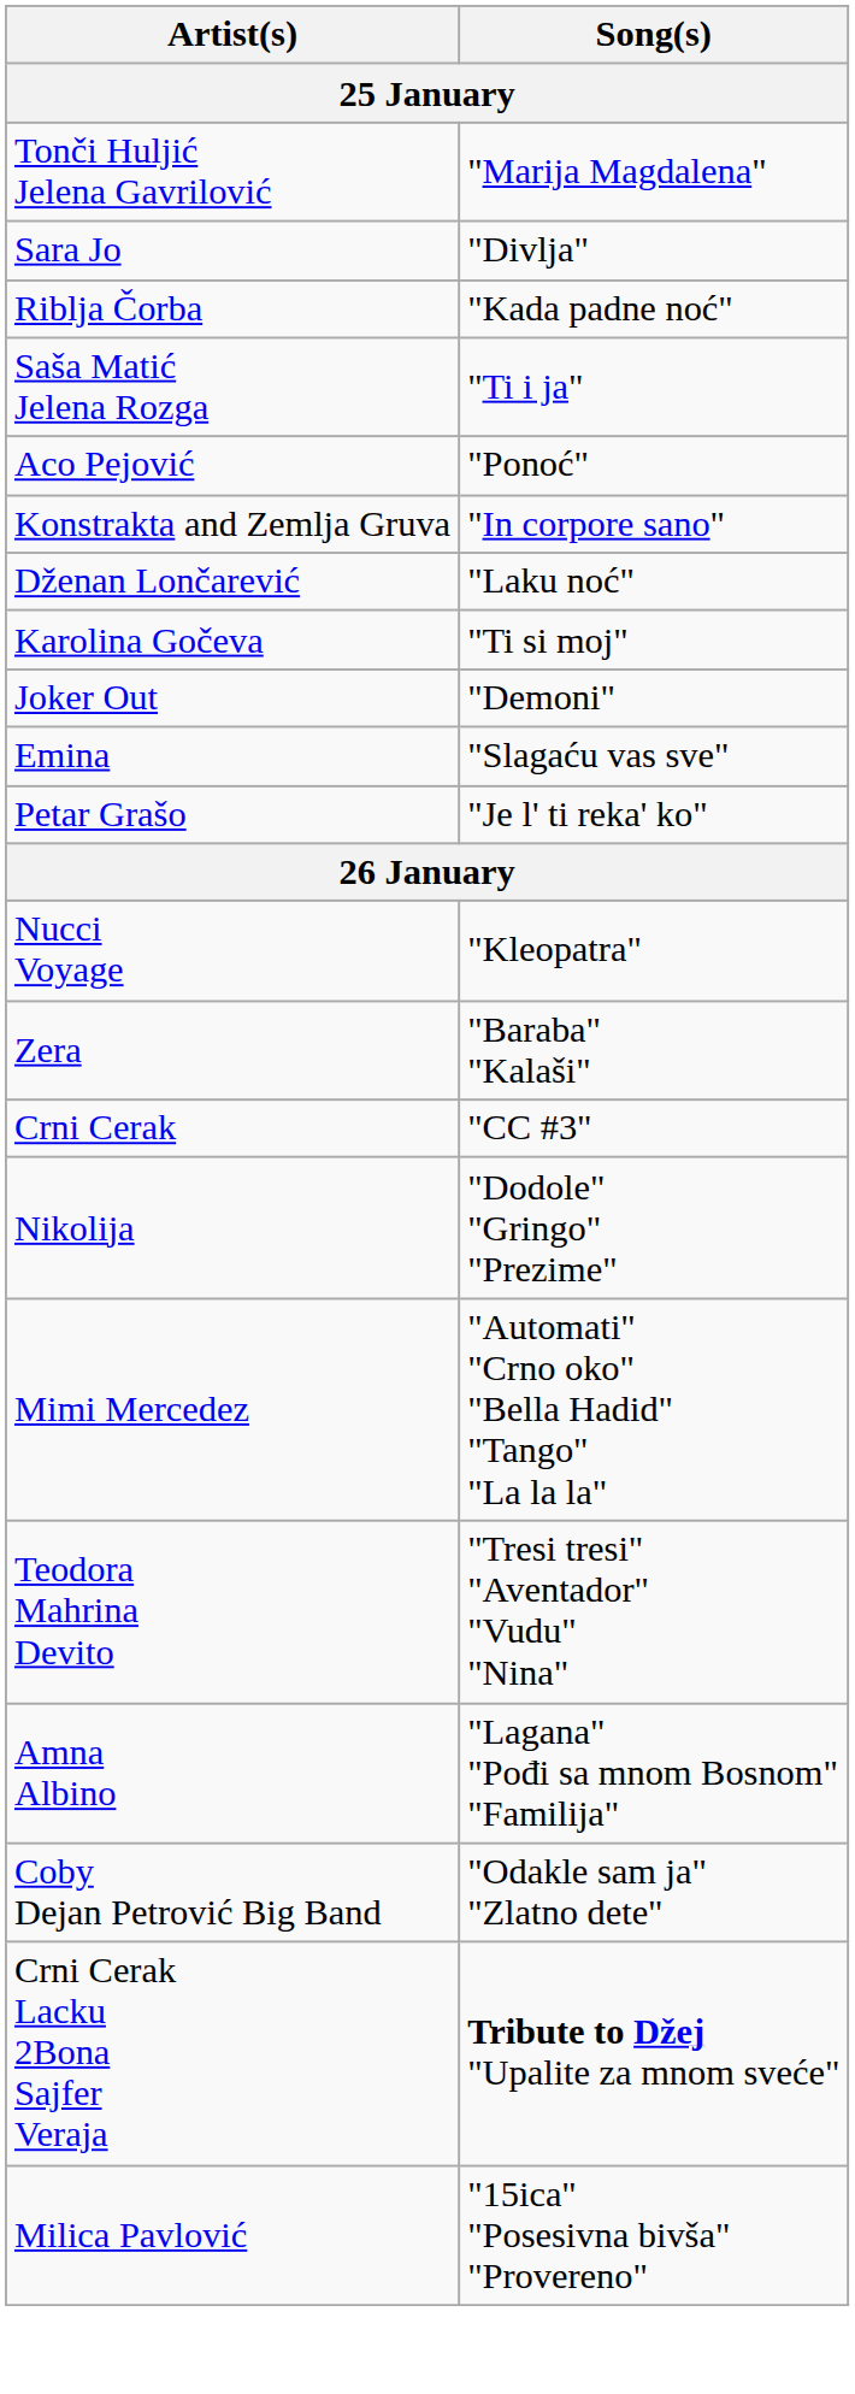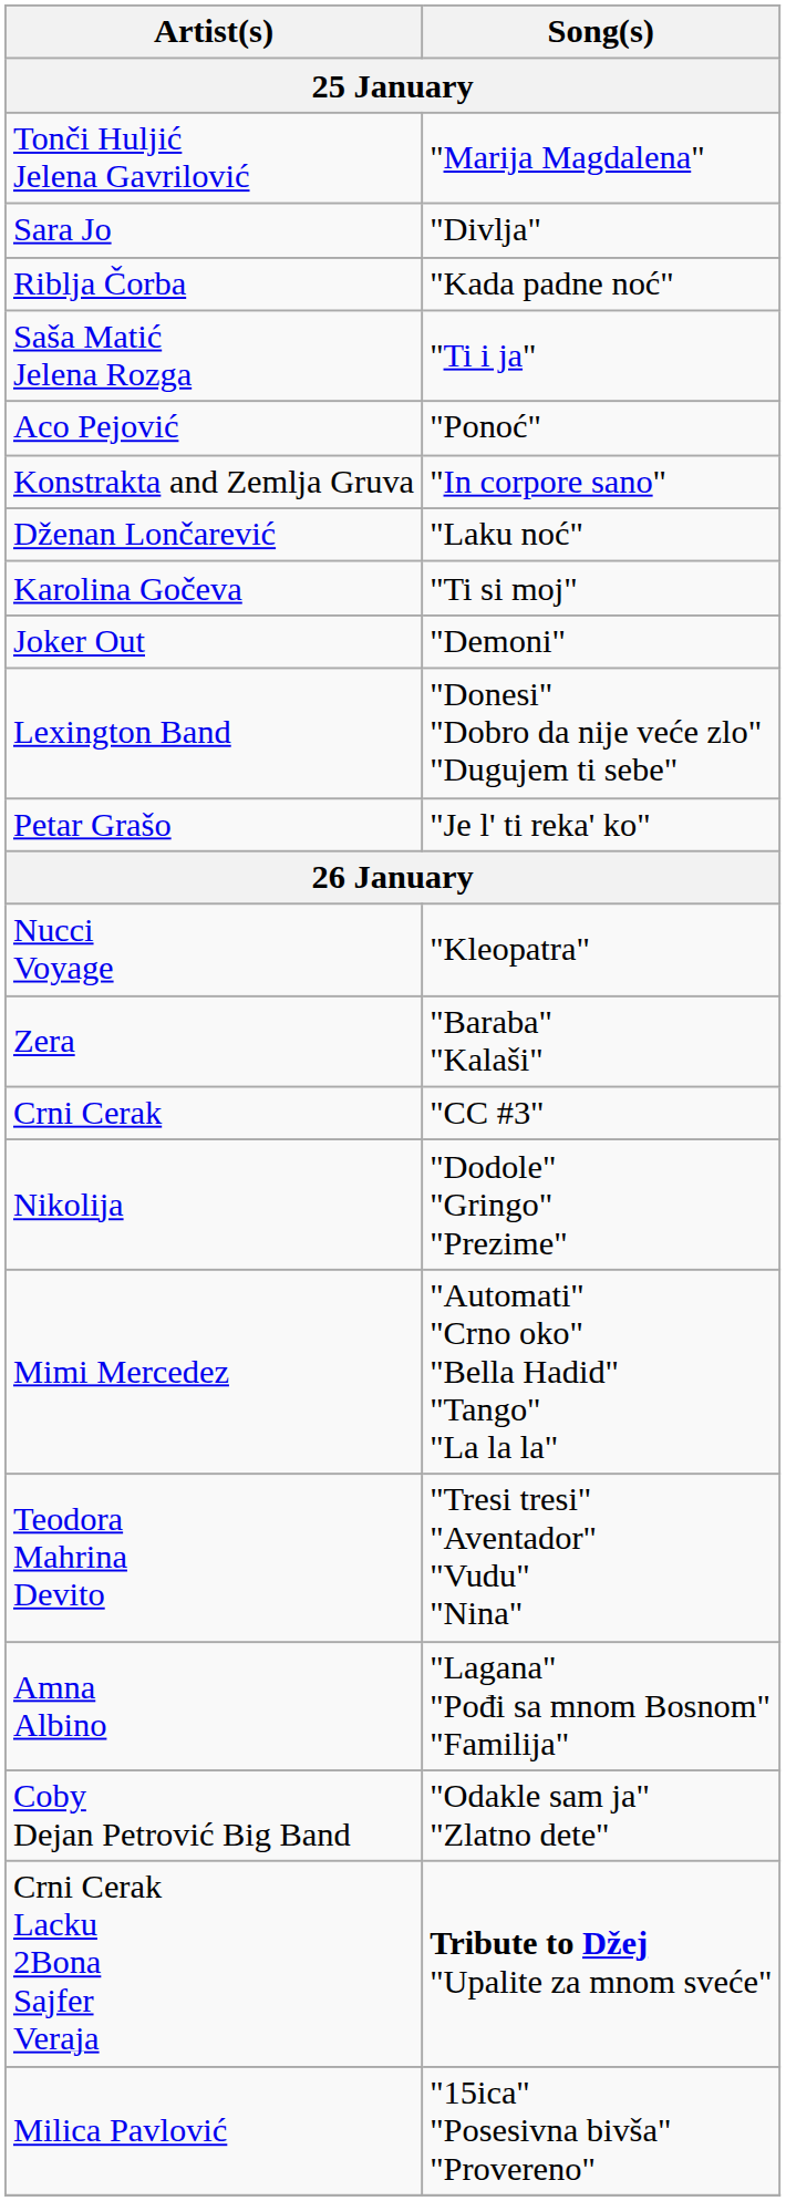- row: Emina | "Slagaću vas sve"
+ row: Lexington Band | "Donesi" "Dobro da nije veće zlo" "Dugujem ti sebe"
